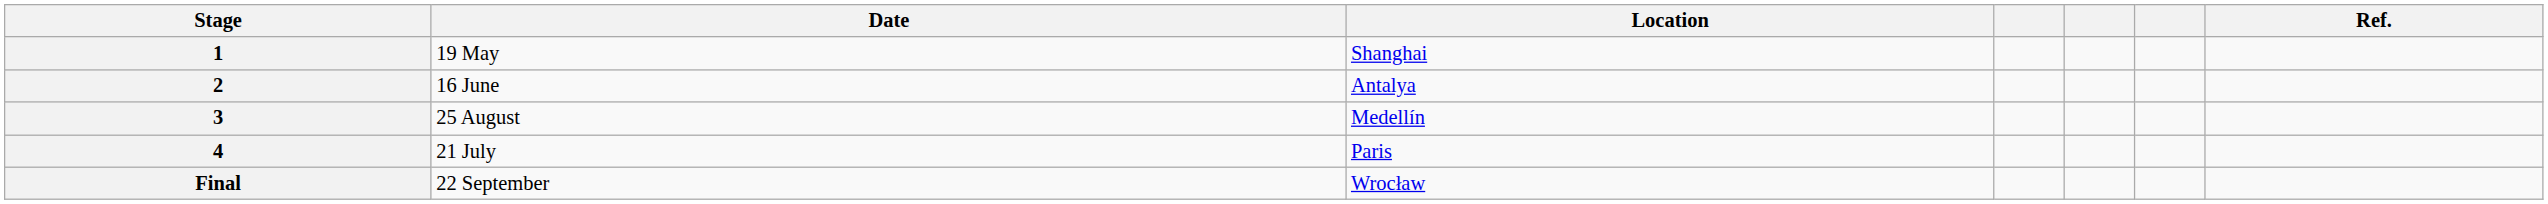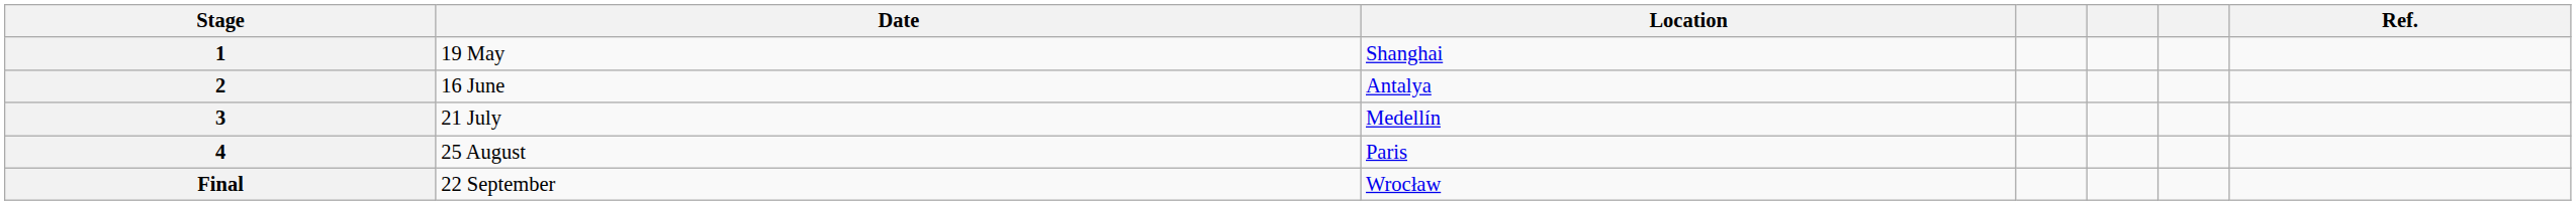3 | Date: 25 August -> 21 July
4 | Date: 21 July -> 25 August
